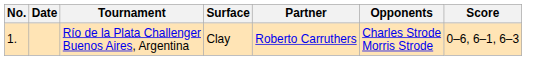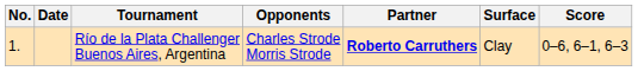columns swapped: Surface <-> Opponents
Río de la Plata Challenger Buenos Aires, Argentina | Partner: normal -> bold
